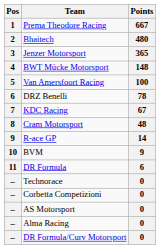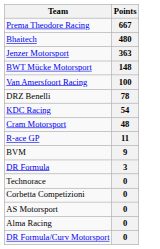- column: Pos | 1 | 2 | 3 | 4 | 5 | 6 | 7 | 8 | 9 | 10 | 11 | – | – | – | – | –
Jenzer Motorsport | Points: 365 -> 363
KDC Racing | Points: 67 -> 54
R-ace GP | Points: 14 -> 11
DR Formula | Points: 6 -> 3
